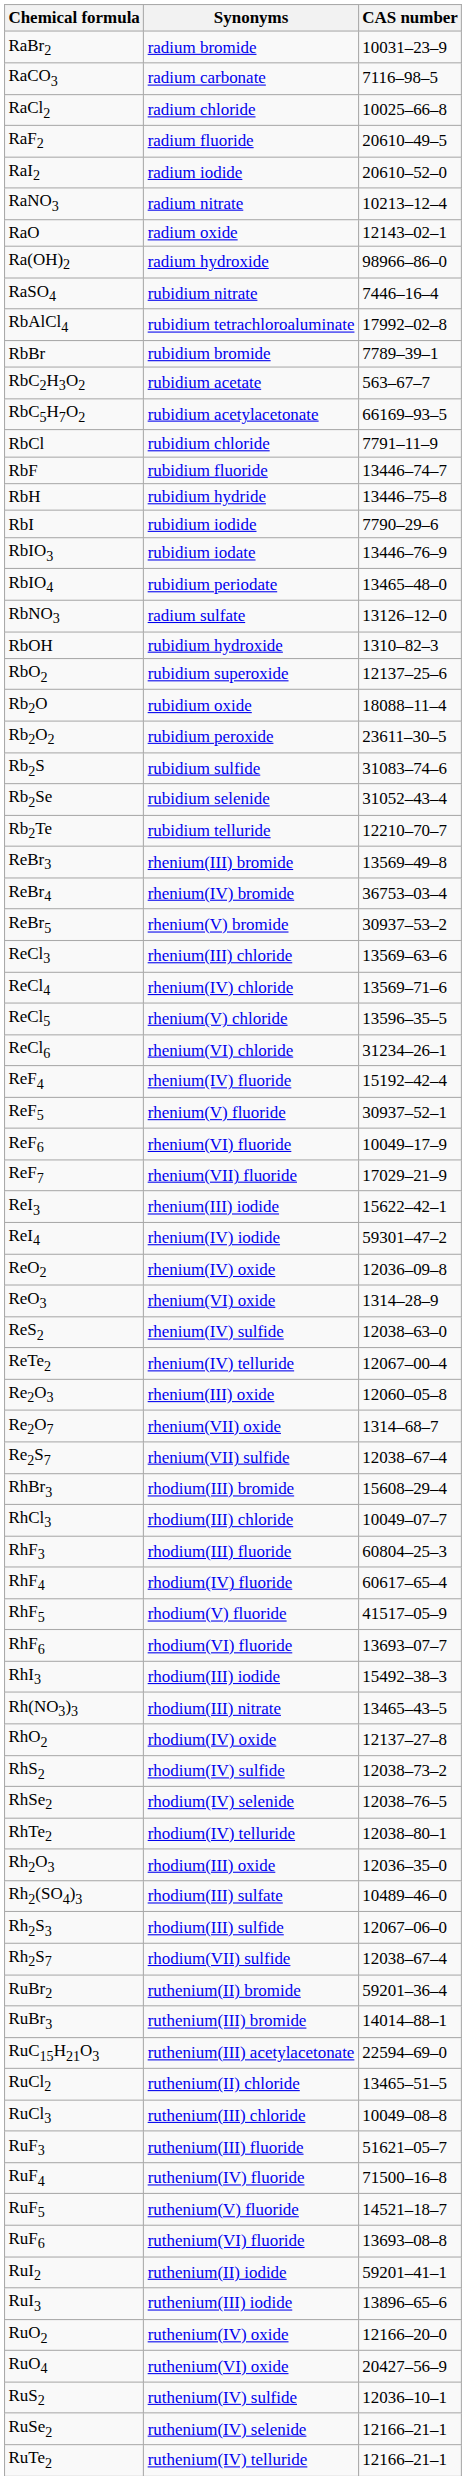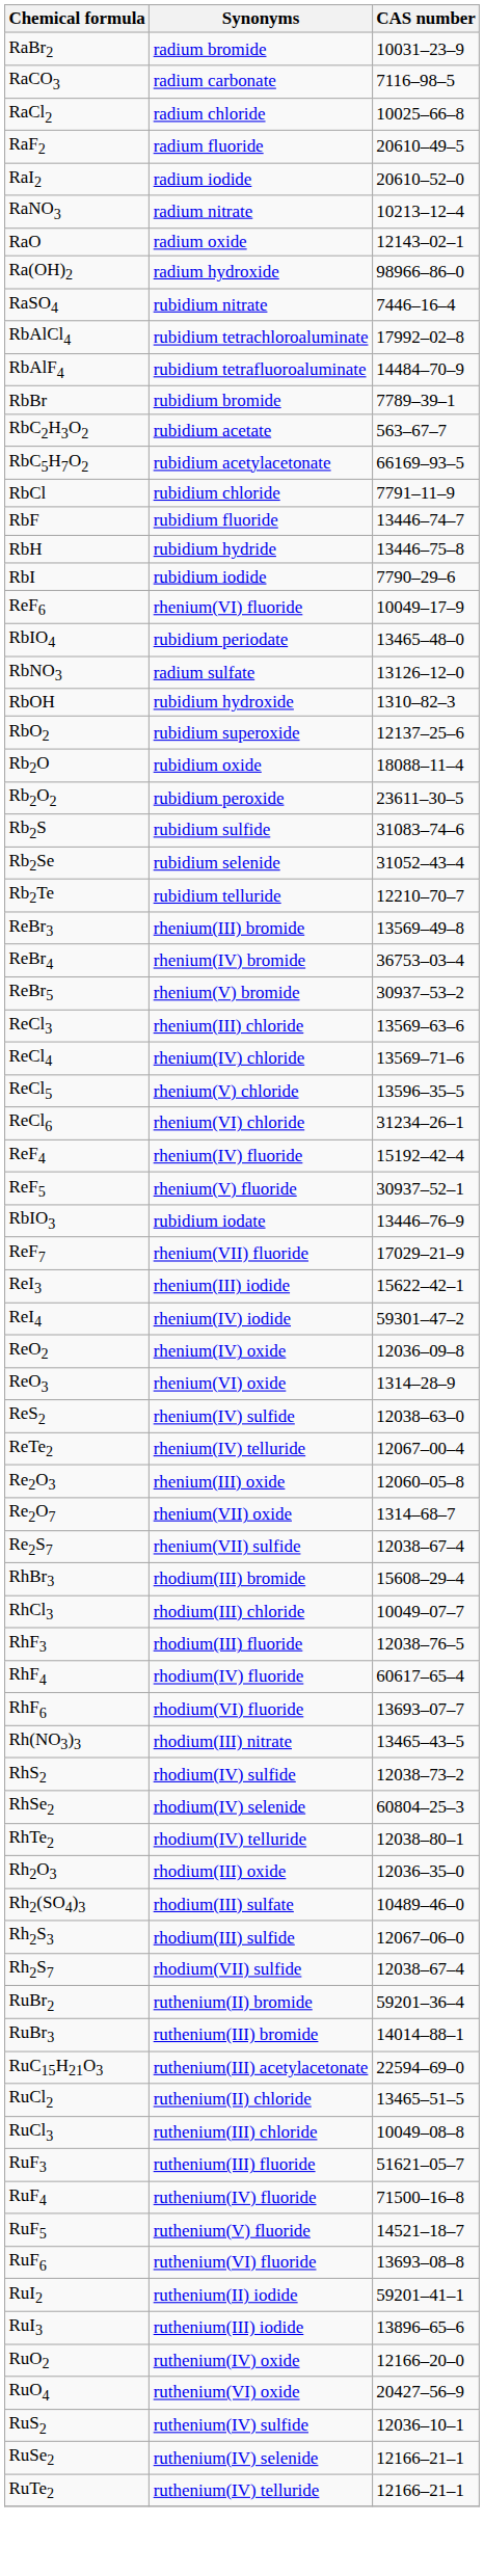+ row: RbAlF4 | rubidium tetrafluoroaluminate | 14484–70–9
rows swapped: RbIO3 <-> ReF6
RhF3 | CAS number: 60804–25–3 -> 12038–76–5
- row: RhF5 | rhodium(V) fluoride | 41517–05–9
- row: RhI3 | rhodium(III) iodide | 15492–38–3
- row: RhO2 | rhodium(IV) oxide | 12137–27–8
RhSe2 | CAS number: 12038–76–5 -> 60804–25–3
